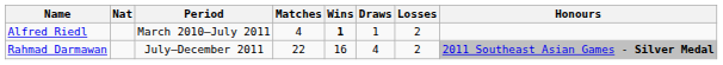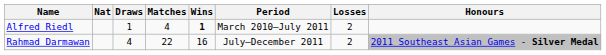columns swapped: Period <-> Draws
